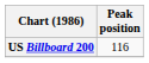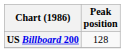US Billboard 200 | Peak position: 116 -> 128
